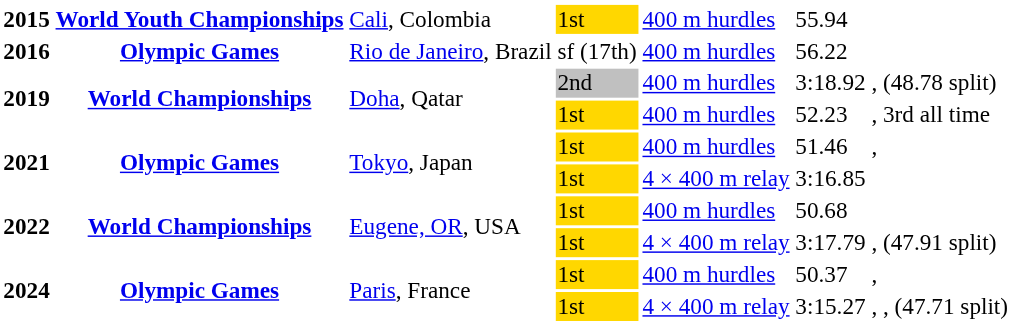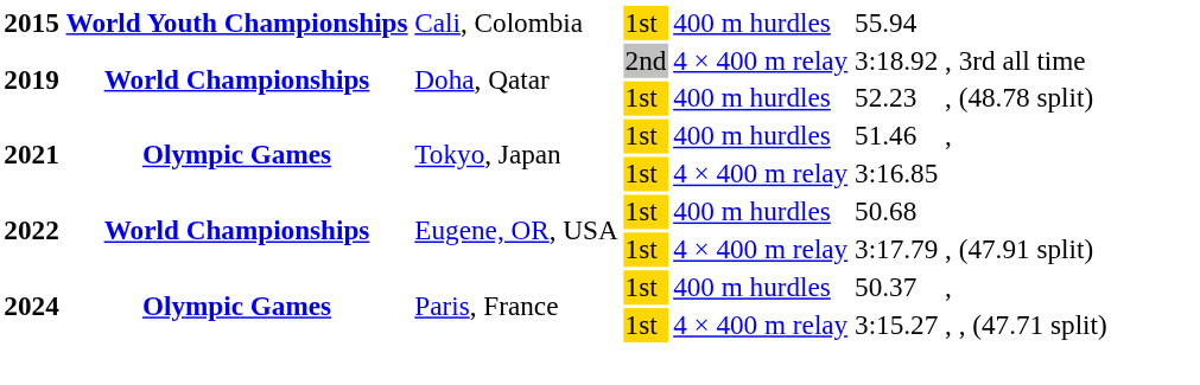- row: 2016 | Olympic Games | Rio de Janeiro, Brazil | sf (17th) | 400 m hurdles | 56.22
2019 / 2nd | column 5: 400 m hurdles -> 4 × 400 m relay
2019 / 2nd | column 7: , (48.78 split) -> , 3rd all time
2019 / 1st | column 7: , 3rd all time -> , (48.78 split)
